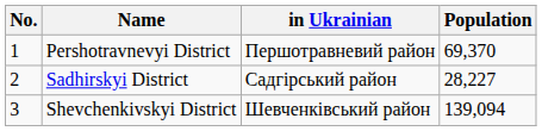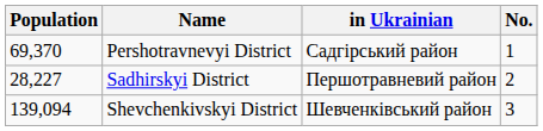columns swapped: No. <-> Population
Pershotravnevyi District | in Ukrainian: Першотравневий район -> Садгірський район
Sadhirskyi District | in Ukrainian: Садгірський район -> Першотравневий район
